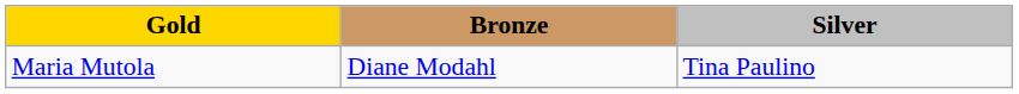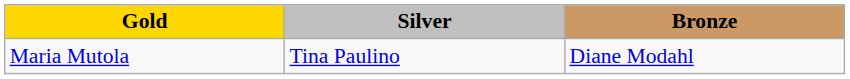columns swapped: Silver <-> Bronze
